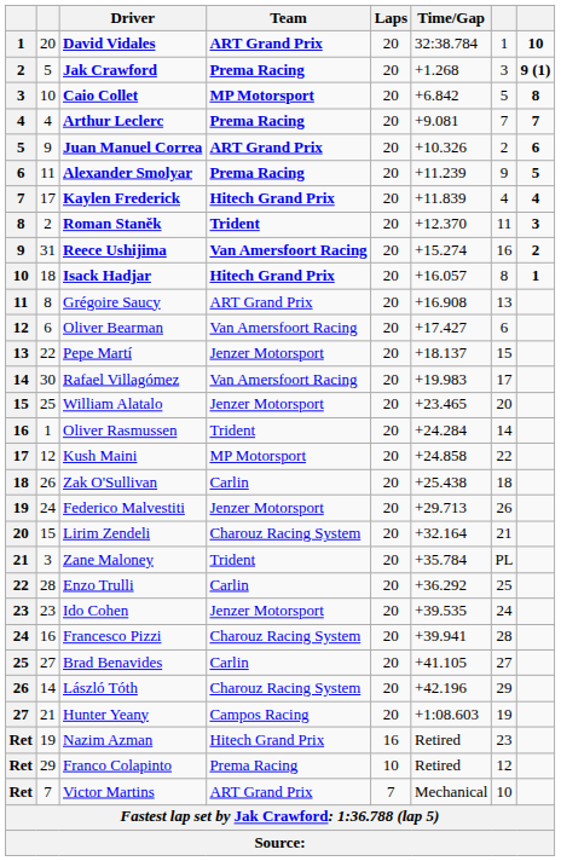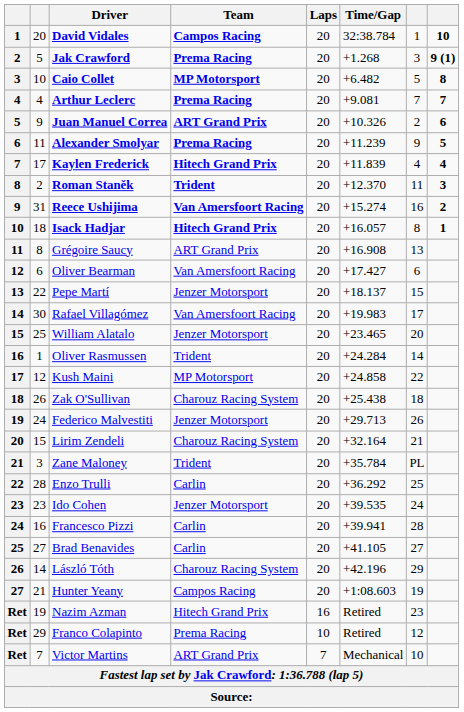David Vidales | Team: ART Grand Prix -> Campos Racing
Caio Collet | Time/Gap: +6.842 -> +6.482
Zak O'Sullivan | Team: Carlin -> Charouz Racing System
Francesco Pizzi | Team: Charouz Racing System -> Carlin
